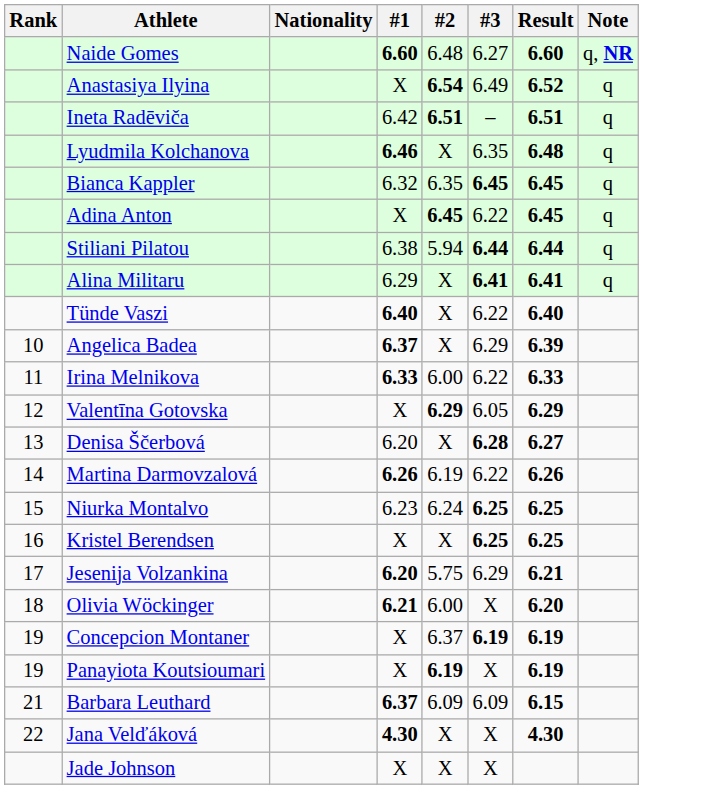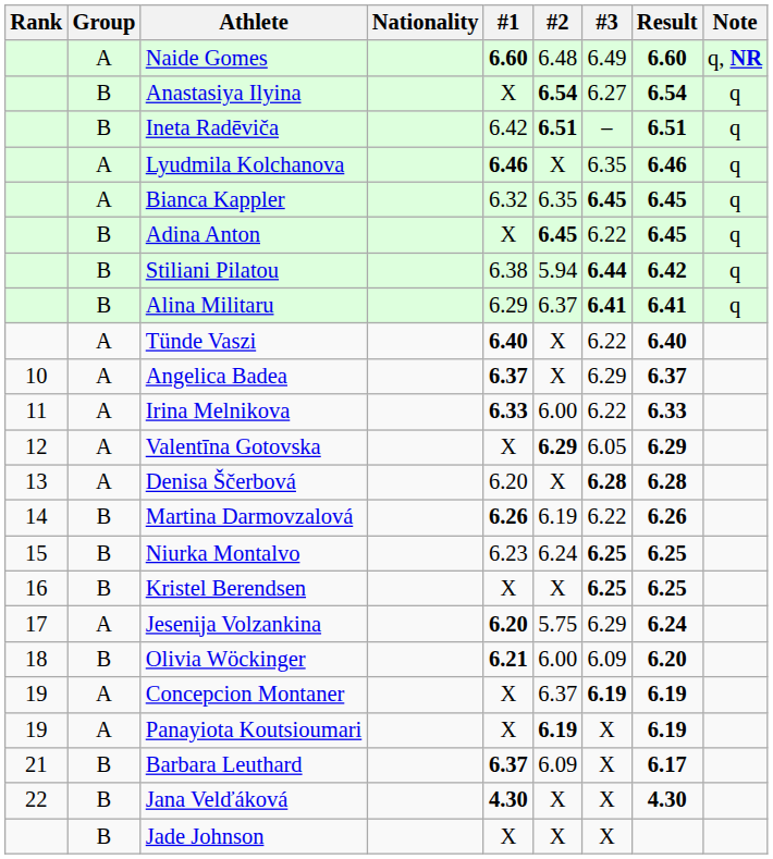+ column: Group | A | B | B | A | A | B | B | B | A | A | A | A | A | B | B | B | A | B | A | A | B | B | B
Naide Gomes | #3: 6.27 -> 6.49
Anastasiya Ilyina | #3: 6.49 -> 6.27
Anastasiya Ilyina | Result: 6.52 -> 6.54
Lyudmila Kolchanova | Result: 6.48 -> 6.46
Stiliani Pilatou | Result: 6.44 -> 6.42
Alina Militaru | #2: X -> 6.37
Angelica Badea | Result: 6.39 -> 6.37
Denisa Ščerbová | Result: 6.27 -> 6.28
Jesenija Volzankina | Result: 6.21 -> 6.24
Olivia Wöckinger | #3: X -> 6.09
Barbara Leuthard | #3: 6.09 -> X
Barbara Leuthard | Result: 6.15 -> 6.17
